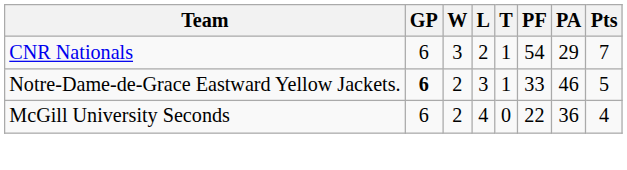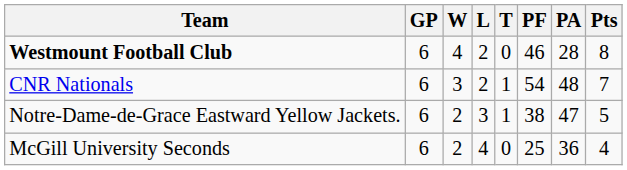+ row: Westmount Football Club | 6 | 4 | 2 | 0 | 46 | 28 | 8
CNR Nationals | PA: 29 -> 48
Notre-Dame-de-Grace Eastward Yellow Jackets. | GP: bold -> normal
Notre-Dame-de-Grace Eastward Yellow Jackets. | PF: 33 -> 38
Notre-Dame-de-Grace Eastward Yellow Jackets. | PA: 46 -> 47
McGill University Seconds | PF: 22 -> 25
